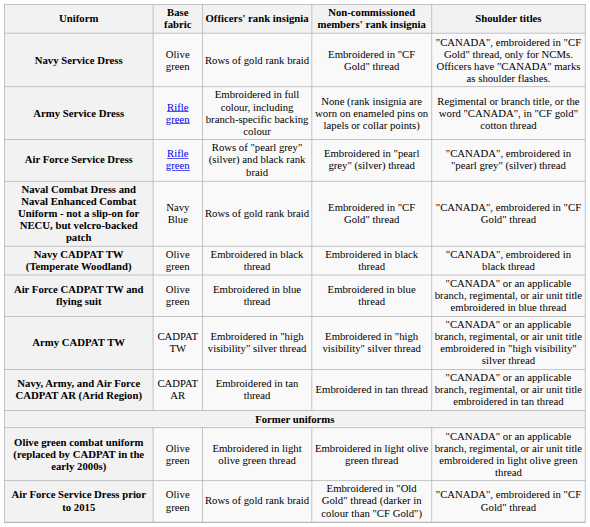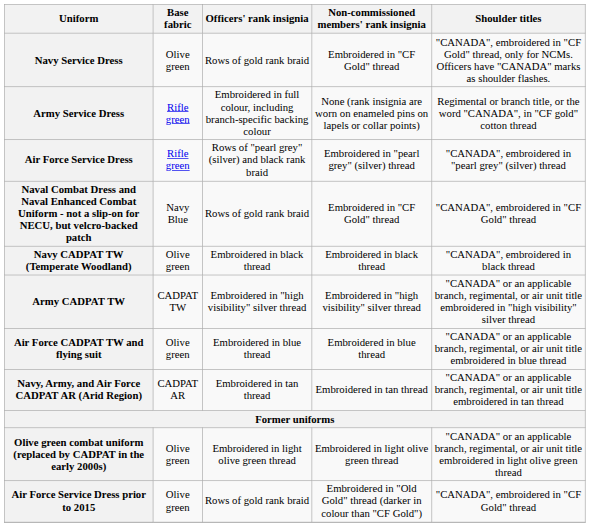rows swapped: Army CADPAT TW <-> Air Force CADPAT TW and flying suit
